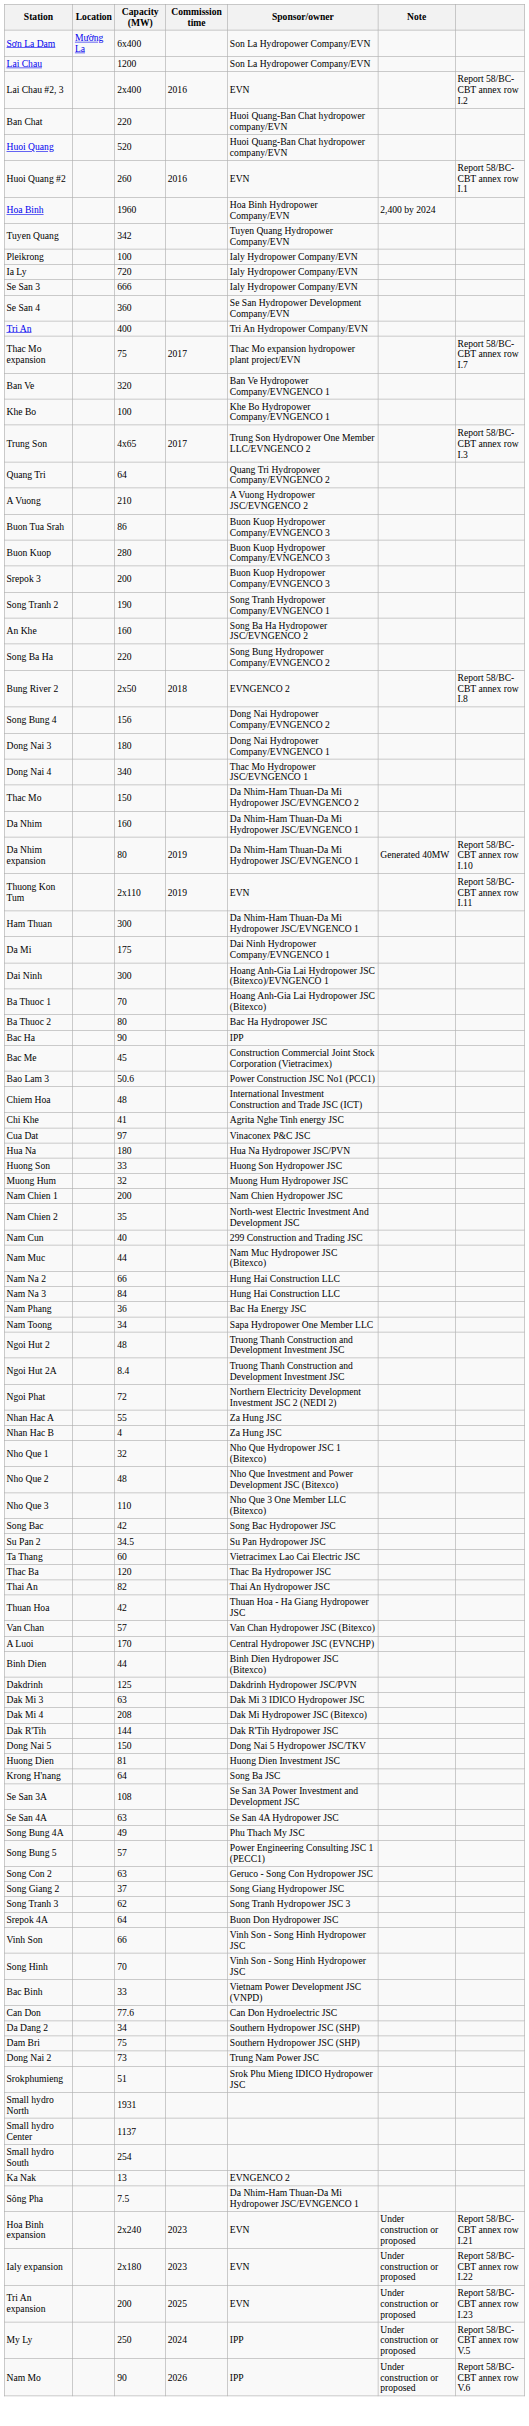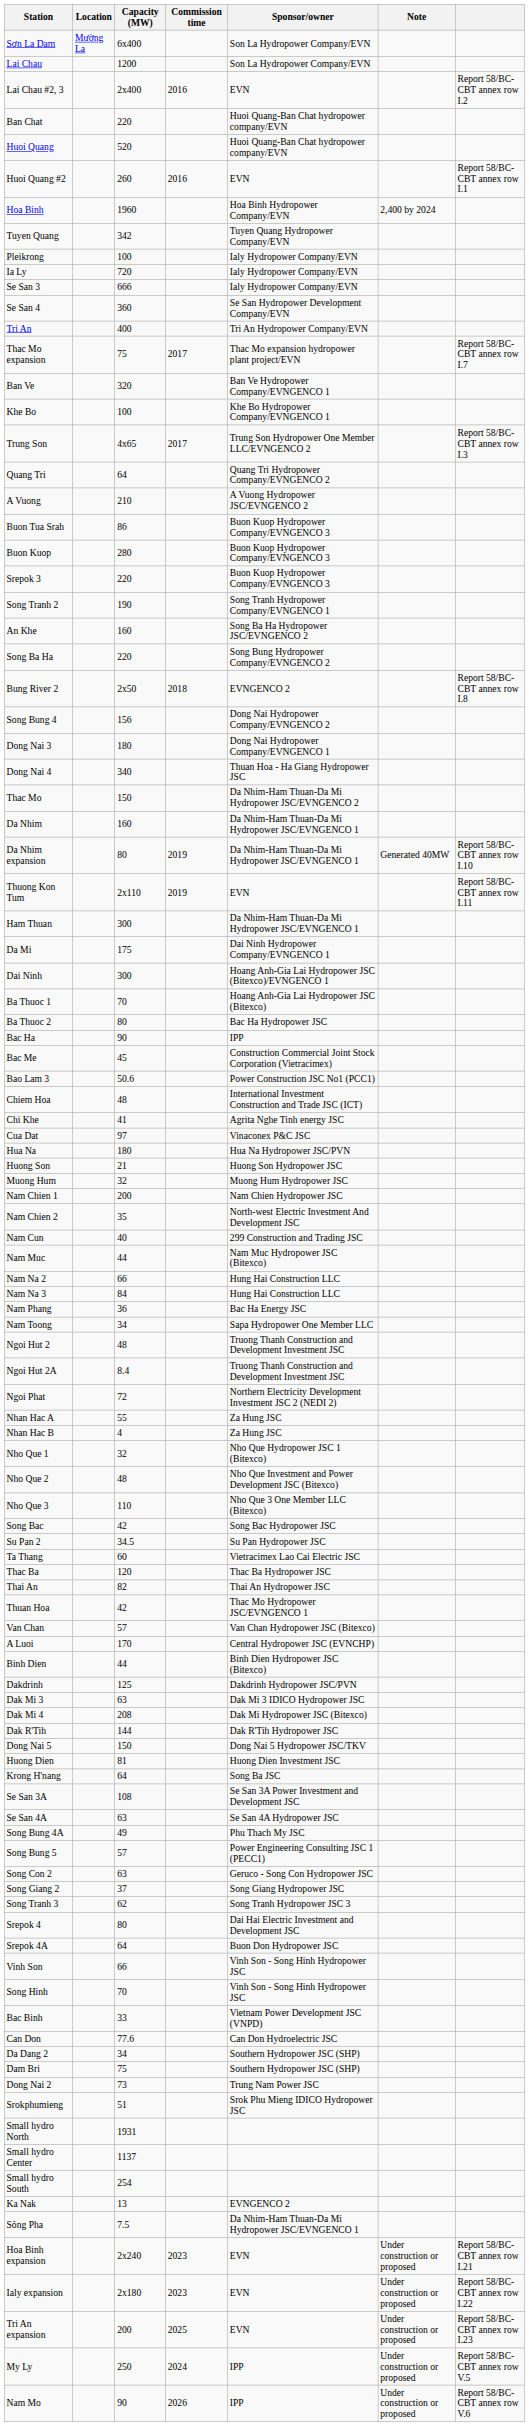Srepok 3 | Capacity (MW): 200 -> 220
Dong Nai 4 | Sponsor/owner: Thac Mo Hydropower JSC/EVNGENCO 1 -> Thuan Hoa - Ha Giang Hydropower JSC
Huong Son | Capacity (MW): 33 -> 21
Thuan Hoa | Sponsor/owner: Thuan Hoa - Ha Giang Hydropower JSC -> Thac Mo Hydropower JSC/EVNGENCO 1
+ row: Srepok 4 | 80 | Dai Hai Electric Investment and Development JSC
